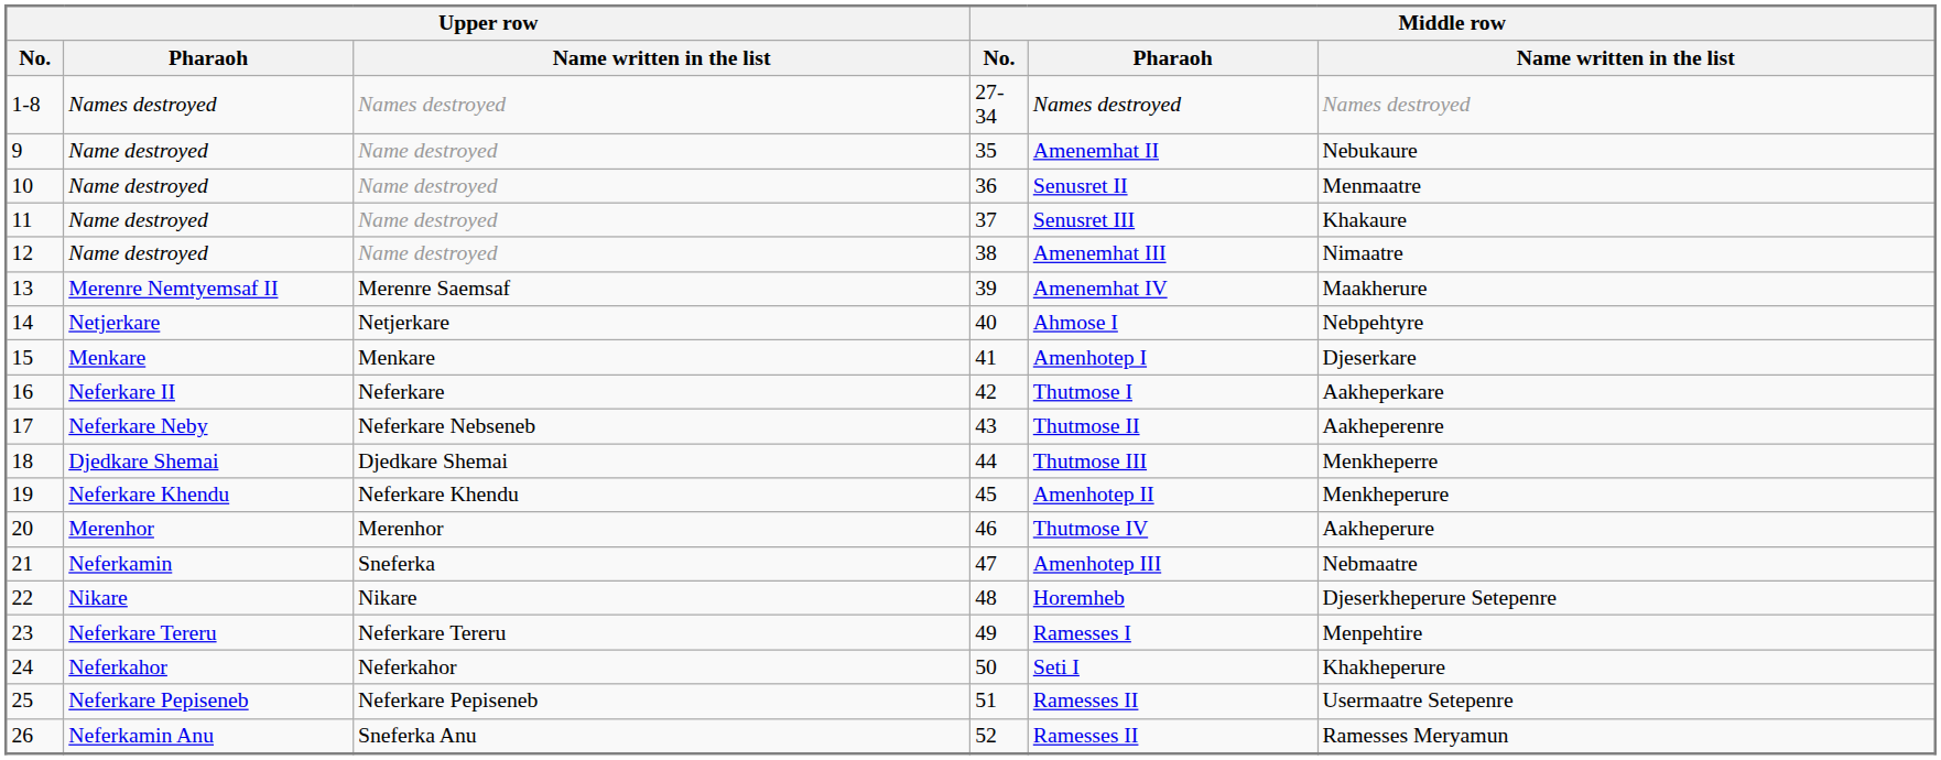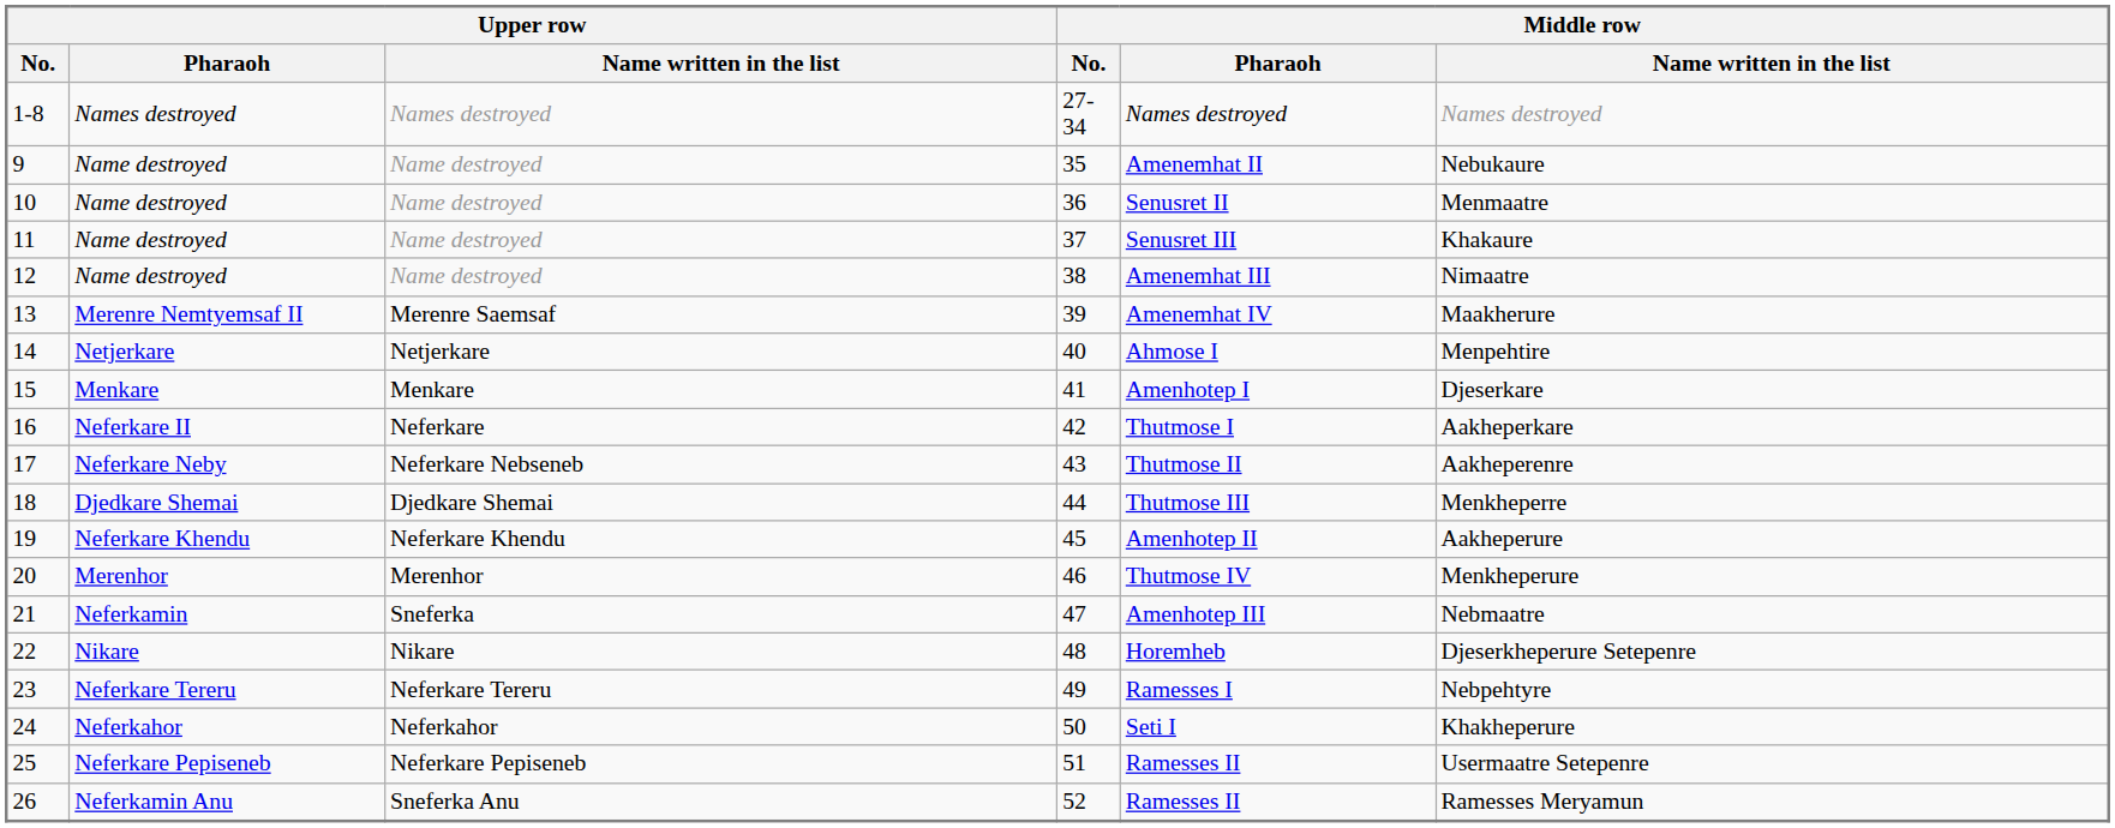14 | Middle row / Name written in the list: Nebpehtyre -> Menpehtire
19 | Middle row / Name written in the list: Menkheperure -> Aakheperure
20 | Middle row / Name written in the list: Aakheperure -> Menkheperure
23 | Middle row / Name written in the list: Menpehtire -> Nebpehtyre
